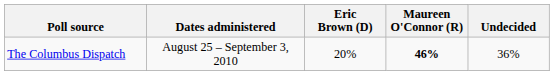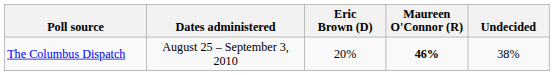The Columbus Dispatch | Undecided: 36% -> 38%
